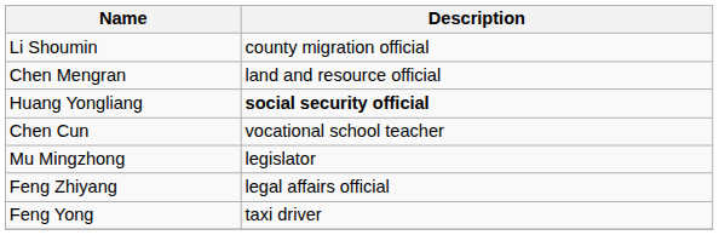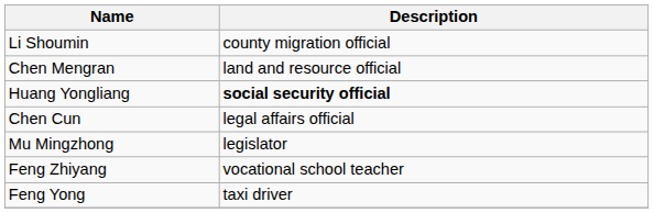Chen Cun | Description: vocational school teacher -> legal affairs official
Feng Zhiyang | Description: legal affairs official -> vocational school teacher
